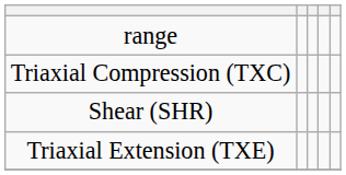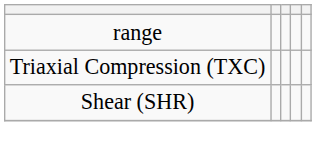- row: Triaxial Extension (TXE)
